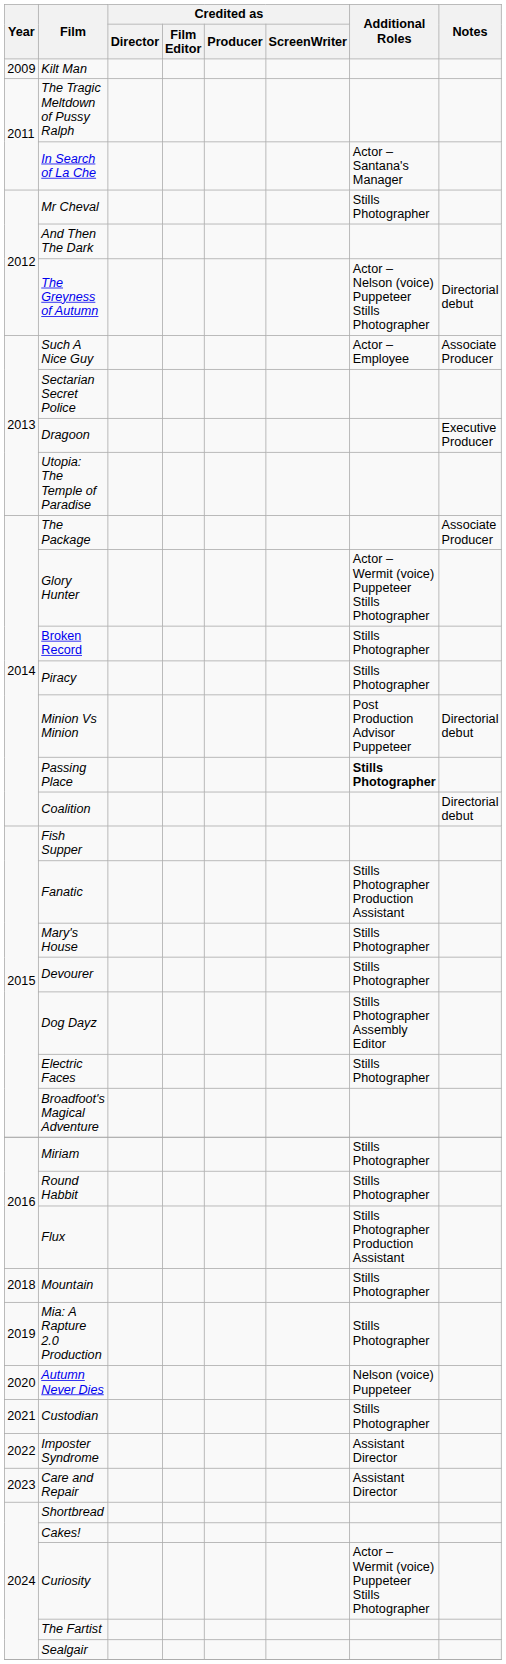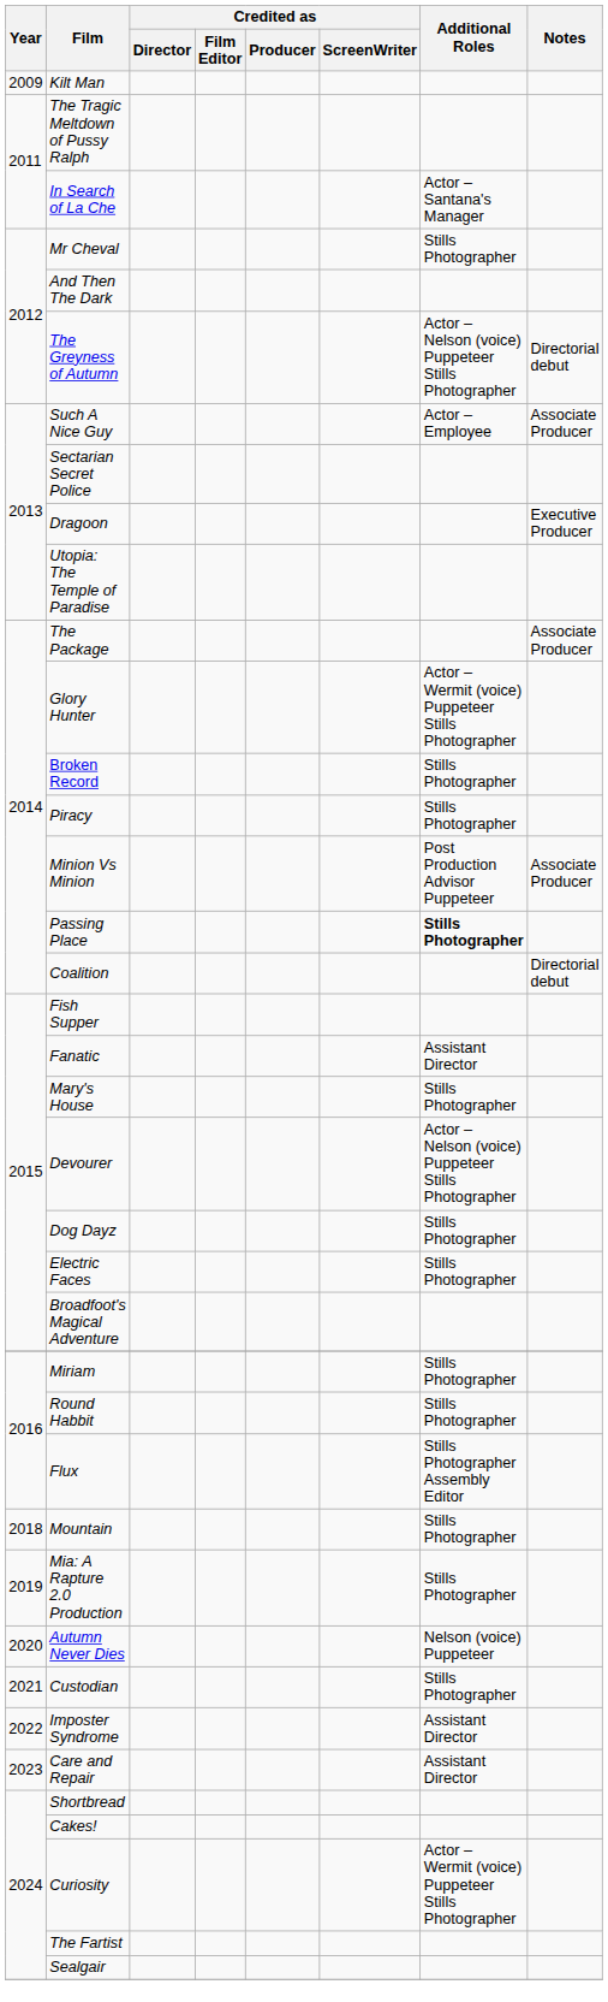Minion Vs Minion | Notes: Directorial debut -> Associate Producer
Fanatic | Additional Roles: Stills Photographer Production Assistant -> Assistant Director
Devourer | Additional Roles: Stills Photographer -> Actor – Nelson (voice) Puppeteer Stills Photographer
Dog Dayz | Additional Roles: Stills Photographer Assembly Editor -> Stills Photographer
Flux | Additional Roles: Stills Photographer Production Assistant -> Stills Photographer Assembly Editor
